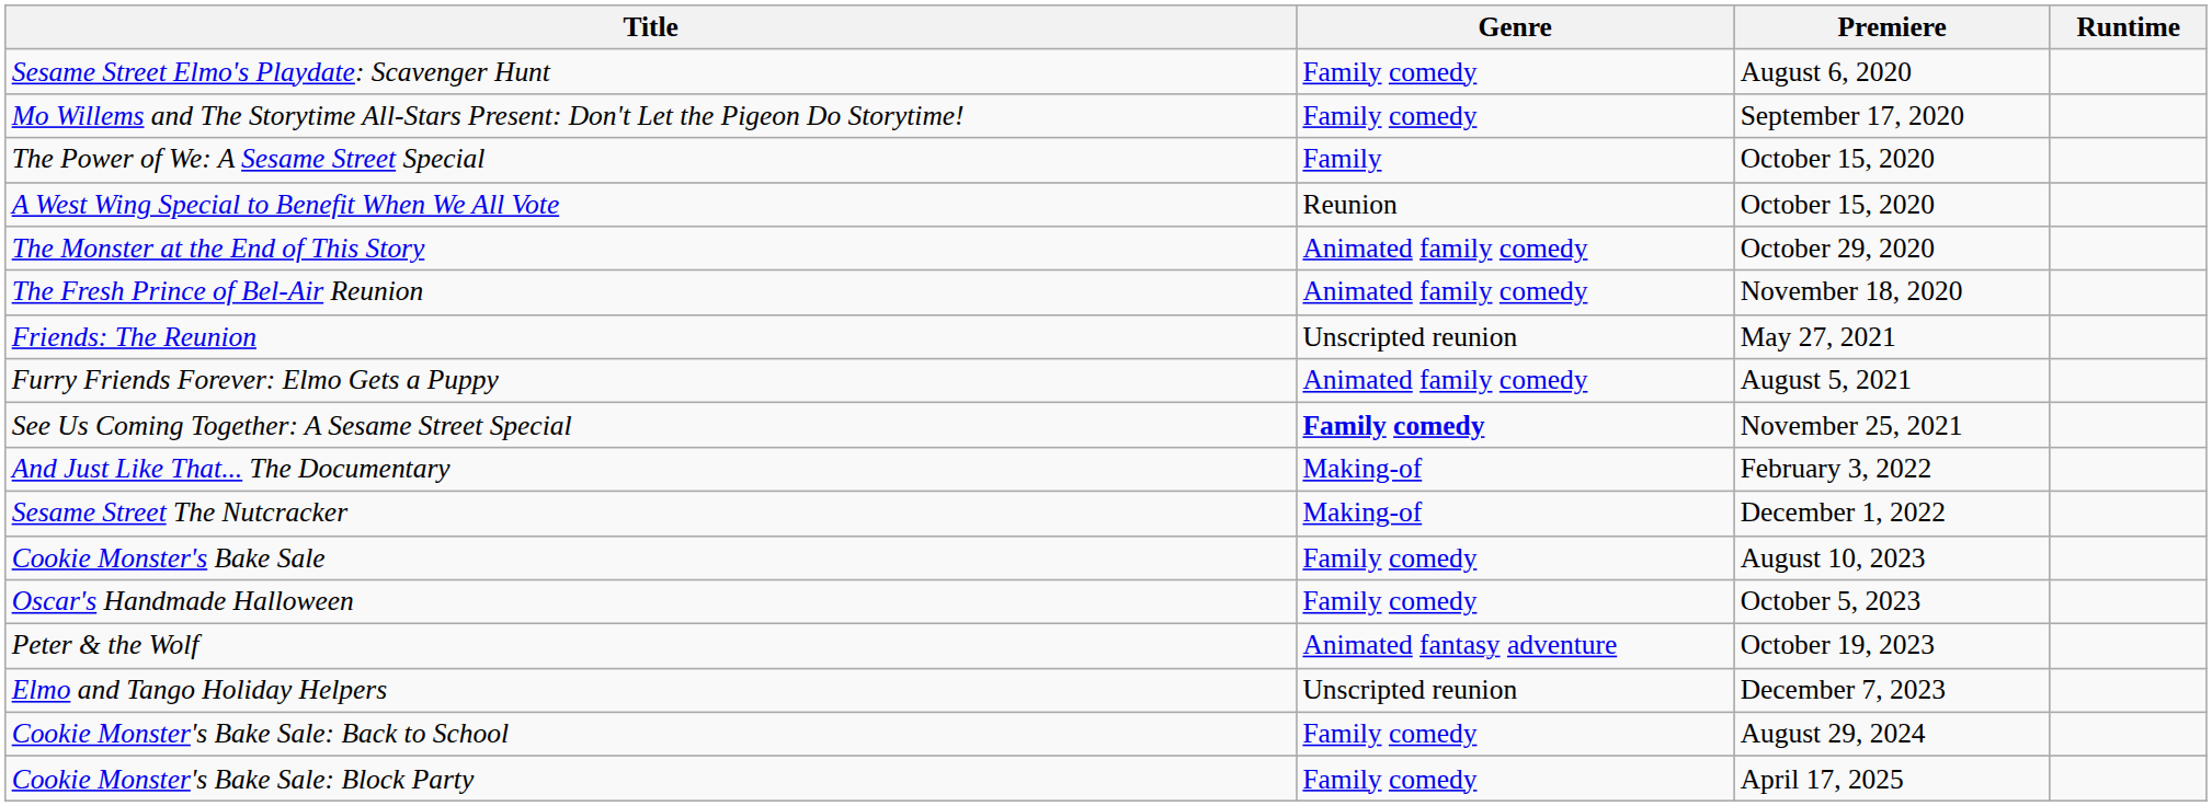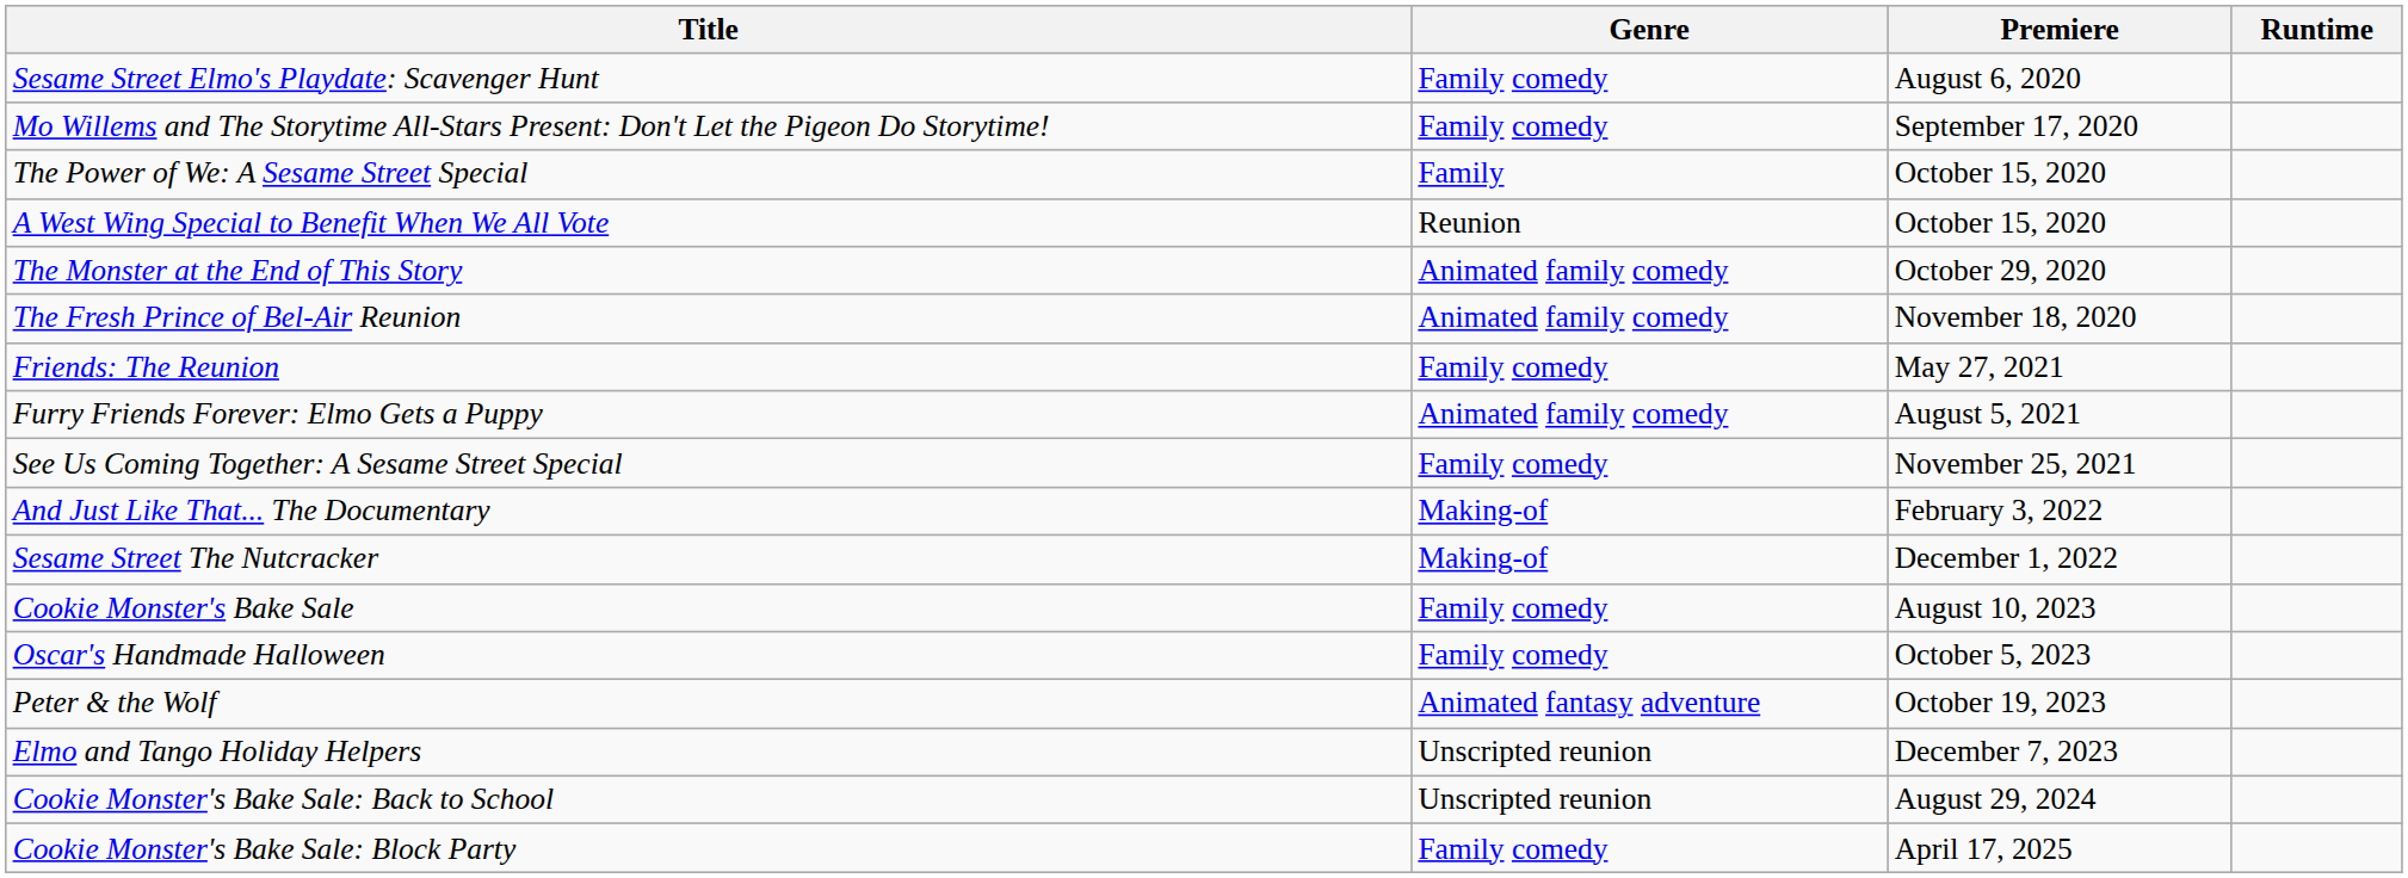Friends: The Reunion | Genre: Unscripted reunion -> Family comedy
See Us Coming Together: A Sesame Street Special | Genre: bold -> normal
Cookie Monster's Bake Sale: Back to School | Genre: Family comedy -> Unscripted reunion
